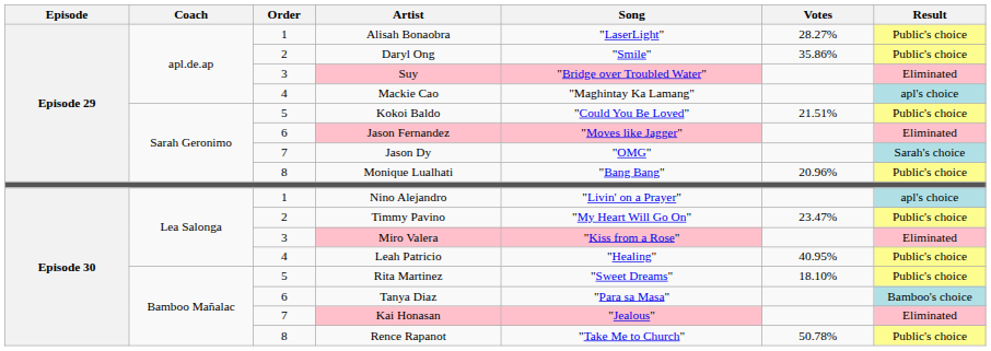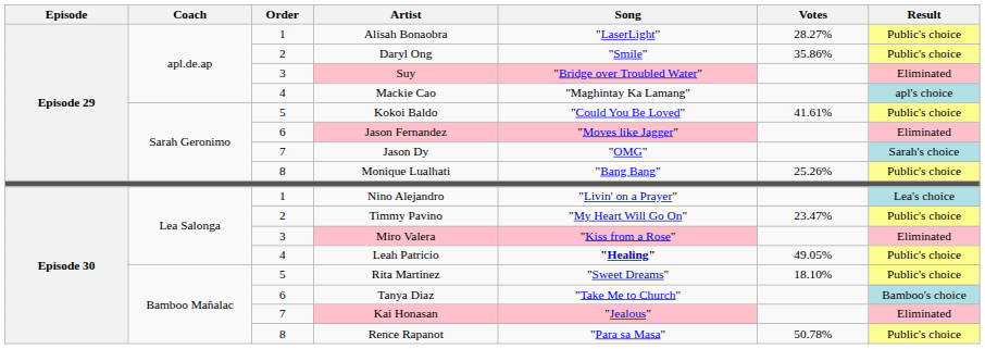Kokoi Baldo | Votes: 21.51% -> 41.61%
Monique Lualhati | Votes: 20.96% -> 25.26%
Nino Alejandro | Result: apl's choice -> Lea's choice
Leah Patricio | Song: normal -> bold
Leah Patricio | Votes: 40.95% -> 49.05%
Tanya Diaz | Song: "Para sa Masa" -> "Take Me to Church"
Rence Rapanot | Song: "Take Me to Church" -> "Para sa Masa"
